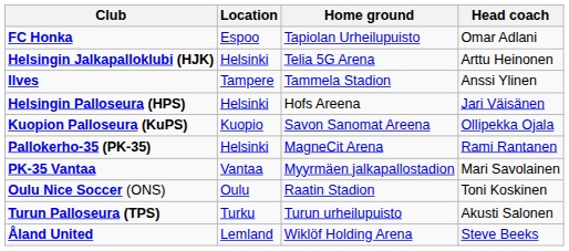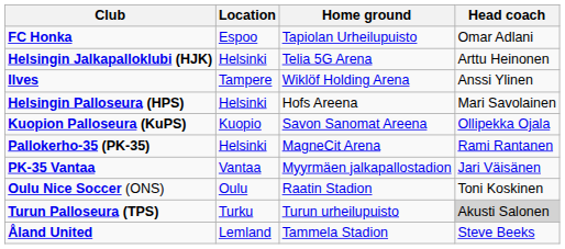Ilves | Home ground: Tammela Stadion -> Wiklöf Holding Arena
Helsingin Palloseura (HPS) | Head coach: Jari Väisänen -> Mari Savolainen
PK-35 Vantaa | Head coach: Mari Savolainen -> Jari Väisänen
Turun Palloseura (TPS) | Head coach: no background -> lightgrey background
Åland United | Home ground: Wiklöf Holding Arena -> Tammela Stadion
